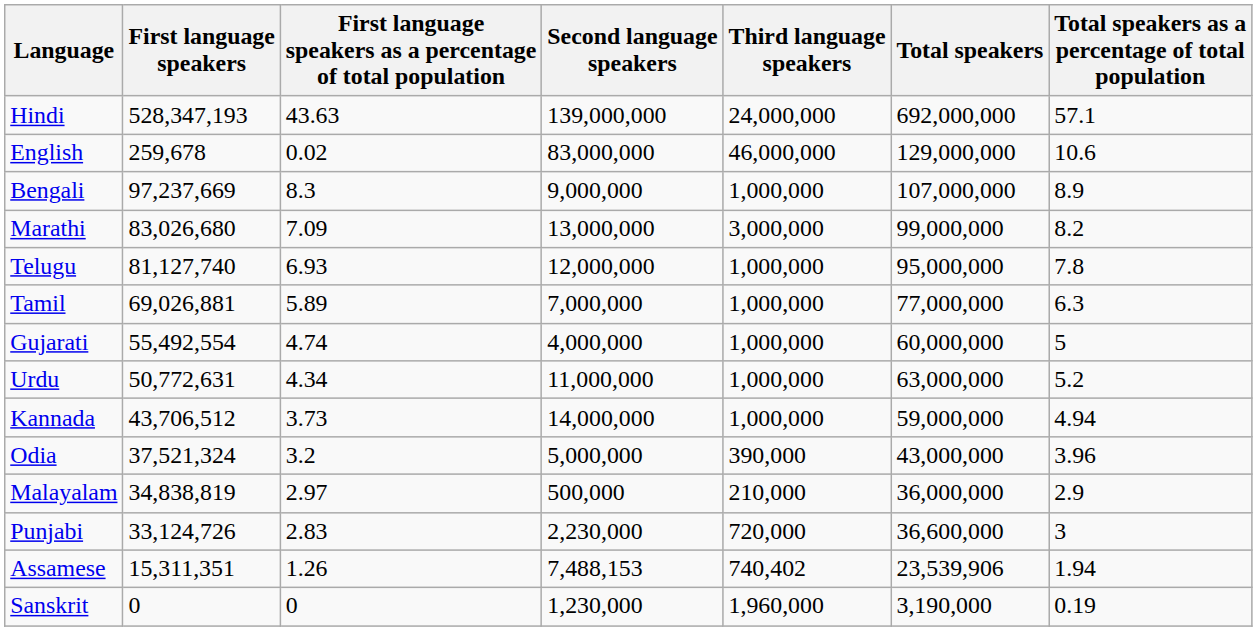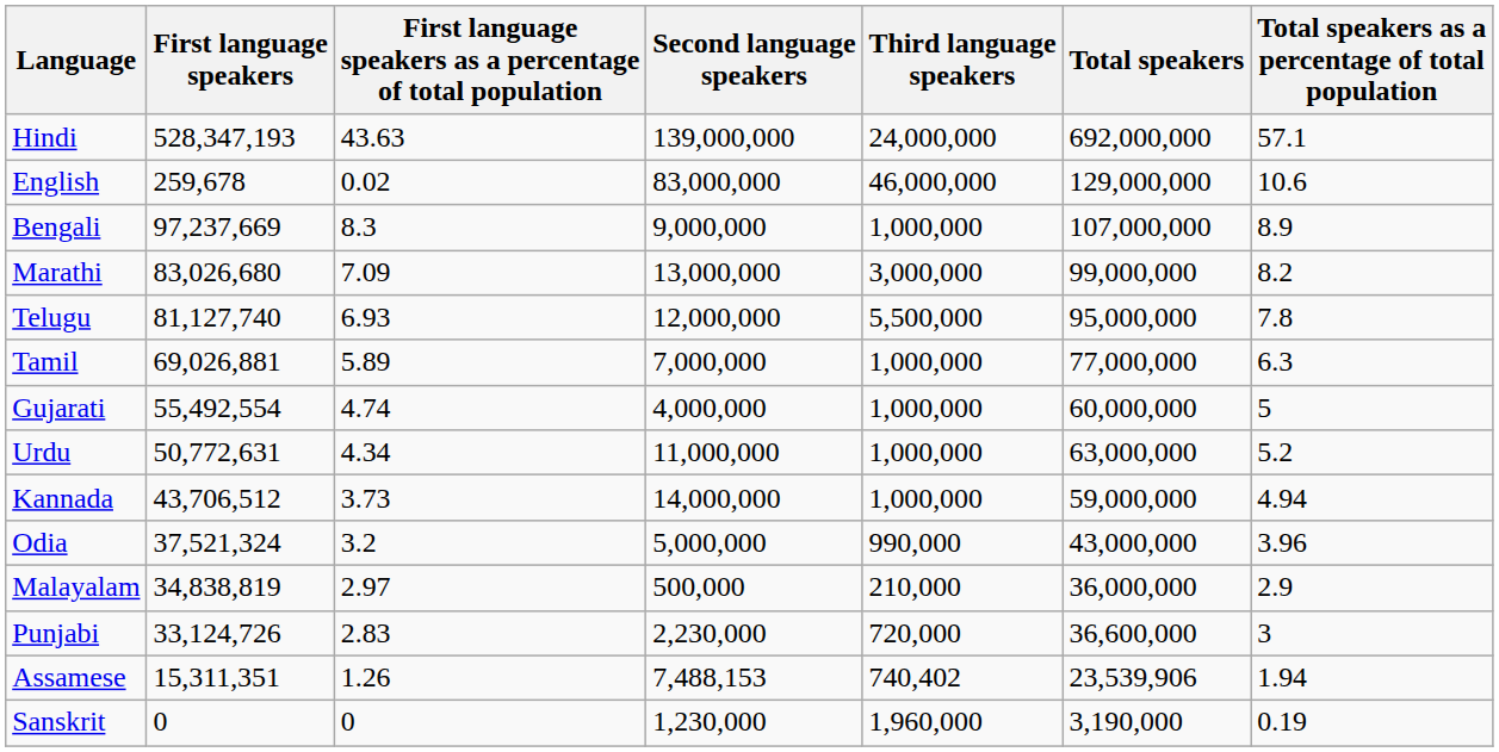Telugu | Third language speakers: 1,000,000 -> 5,500,000
Odia | Third language speakers: 390,000 -> 990,000
